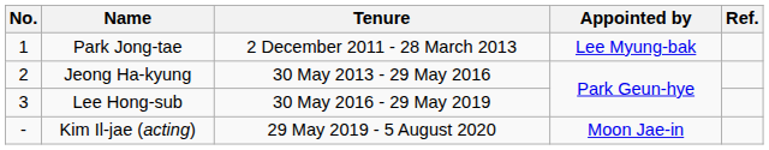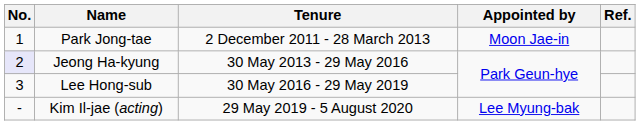Park Jong-tae | Appointed by: Lee Myung-bak -> Moon Jae-in
Jeong Ha-kyung | No.: no background -> lavender background
Kim Il-jae (acting) | Appointed by: Moon Jae-in -> Lee Myung-bak
